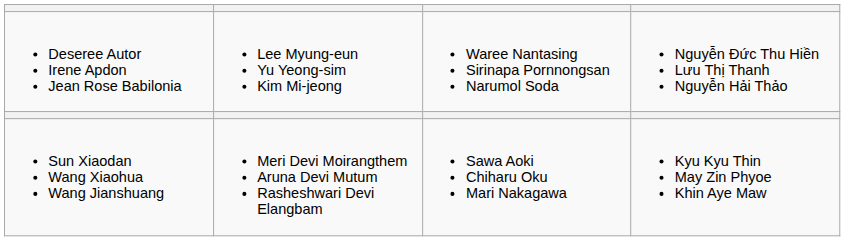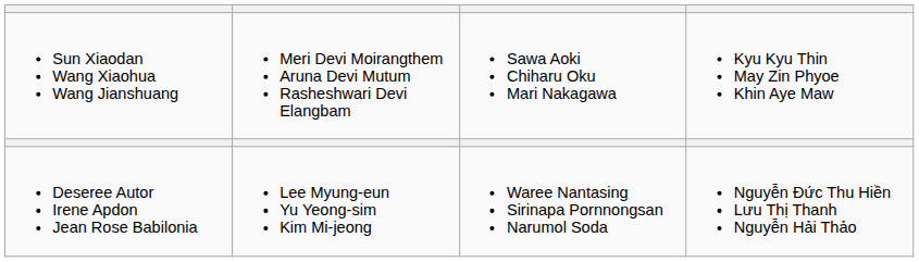rows swapped: Sun Xiaodan Wang Xiaohua Wang Jianshuang <-> Deseree Autor Irene Apdon Jean Rose Babilonia
